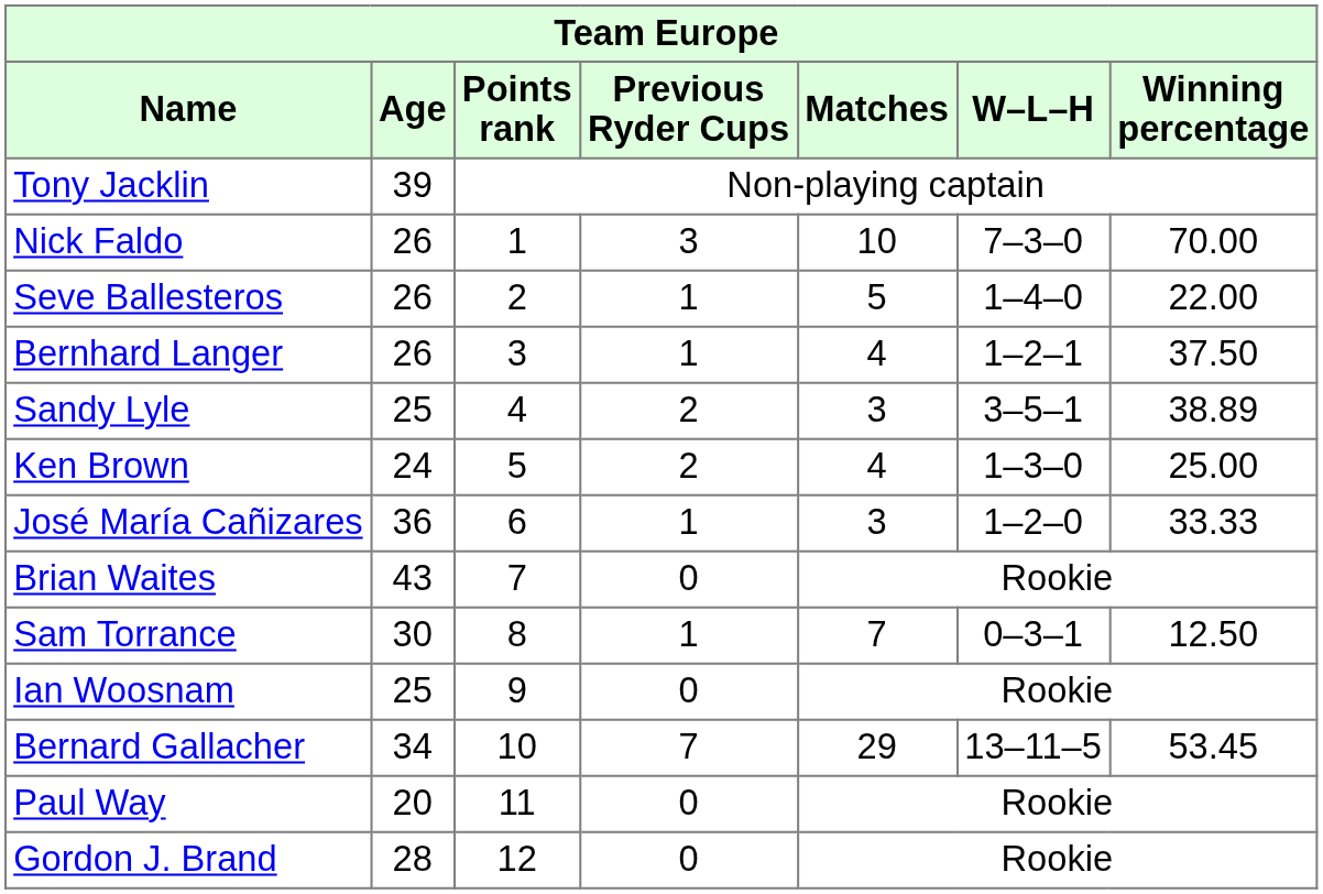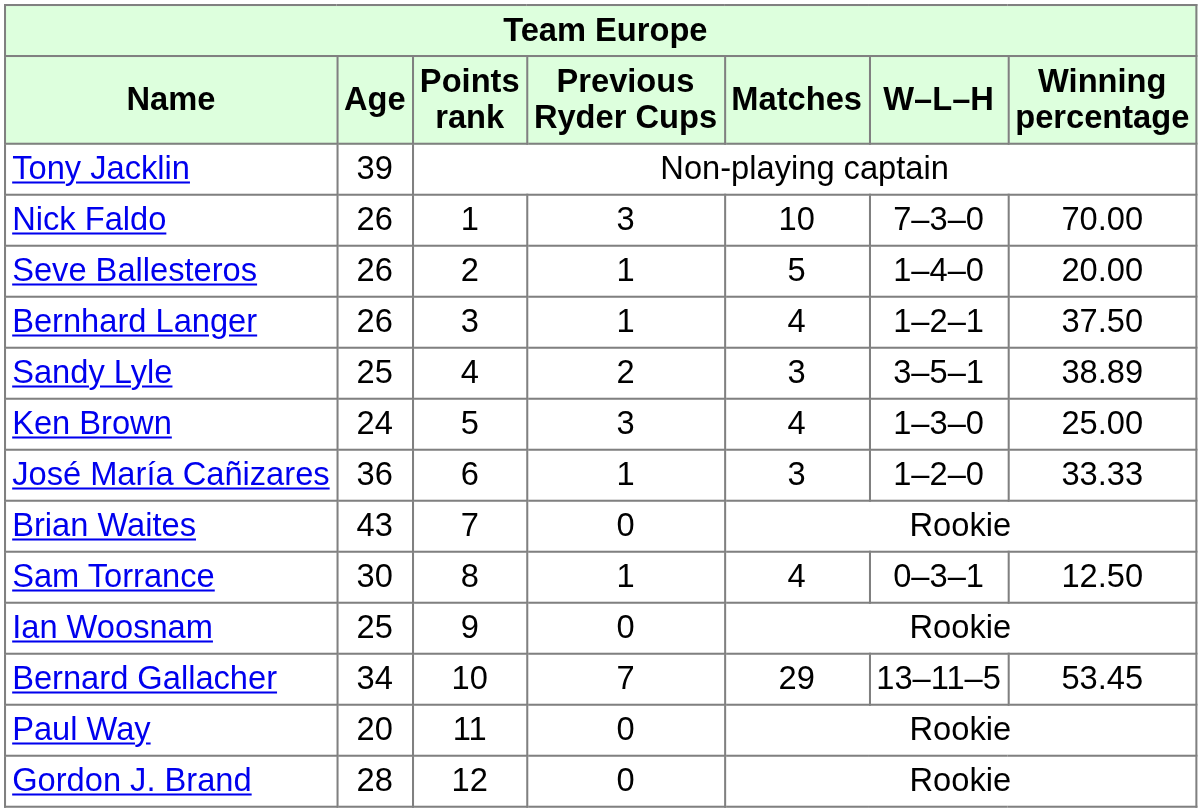Seve Ballesteros | Winning percentage: 22.00 -> 20.00
Ken Brown | Previous Ryder Cups: 2 -> 3
Sam Torrance | Matches: 7 -> 4
